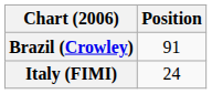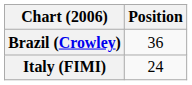Brazil (Crowley) | Position: 91 -> 36
